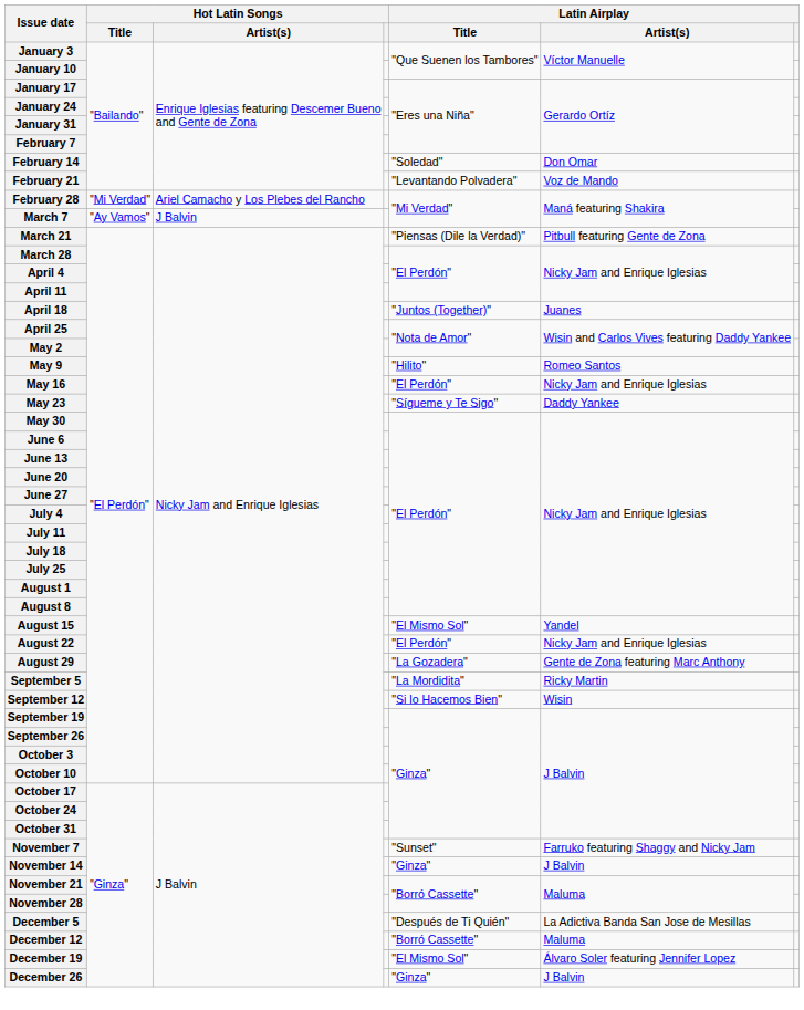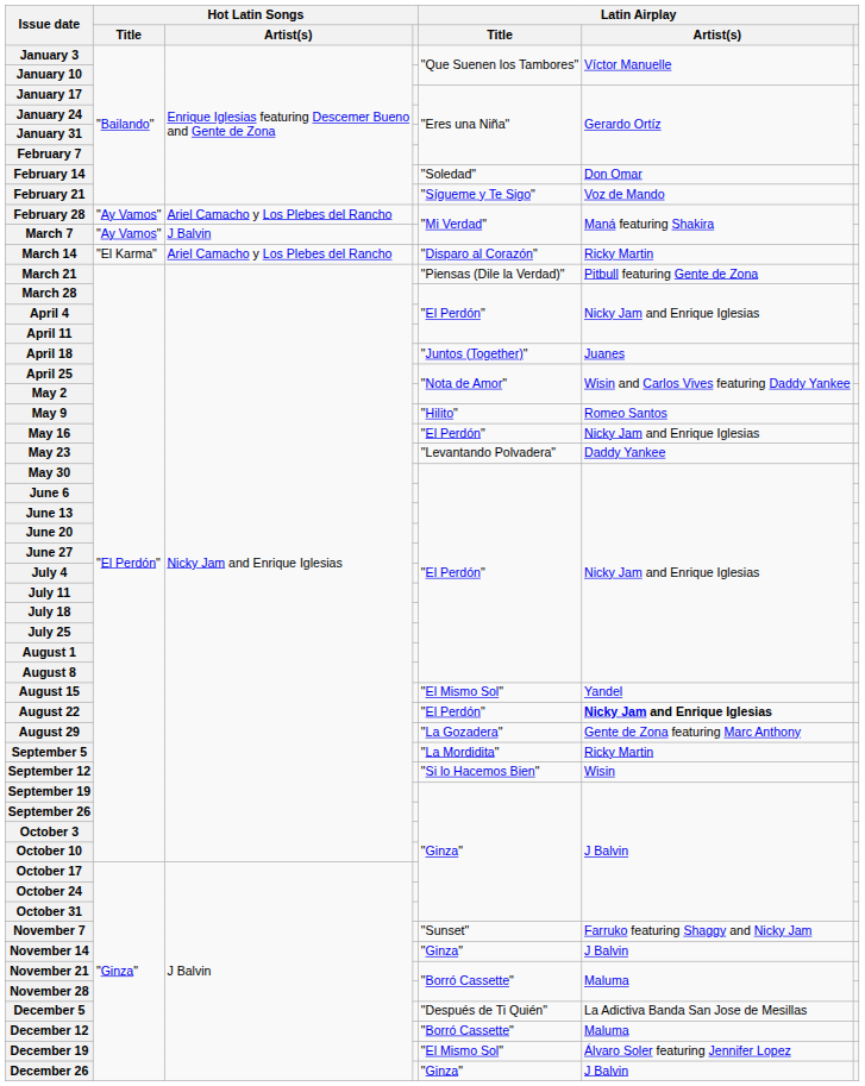February 21 | Latin Airplay / Title: "Levantando Polvadera" -> "Sígueme y Te Sigo"
February 28 | Hot Latin Songs / Title: "Mi Verdad" -> "Ay Vamos"
+ row: March 14 | "El Karma" | Ariel Camacho y Los Plebes del Rancho | "Disparo al Corazón" | Ricky Martin
May 23 | Latin Airplay / Title: "Sígueme y Te Sigo" -> "Levantando Polvadera"
August 22 | Latin Airplay / Artist(s): normal -> bold
